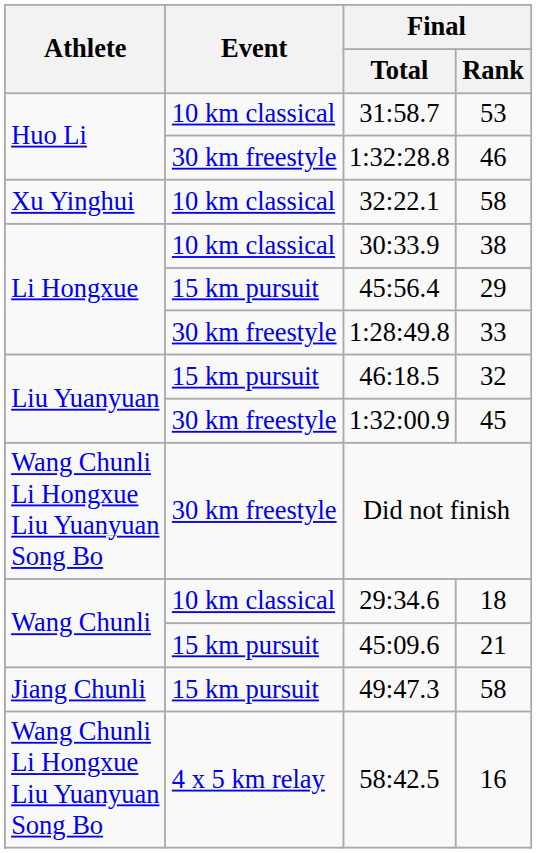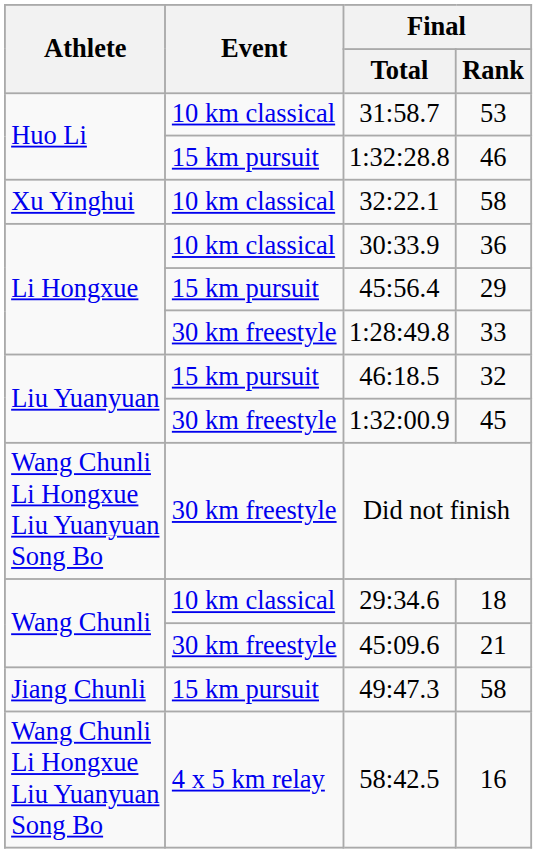1:32:28.8 | Event: 30 km freestyle -> 15 km pursuit
30:33.9 | Final / Rank: 38 -> 36
45:09.6 | Event: 15 km pursuit -> 30 km freestyle
